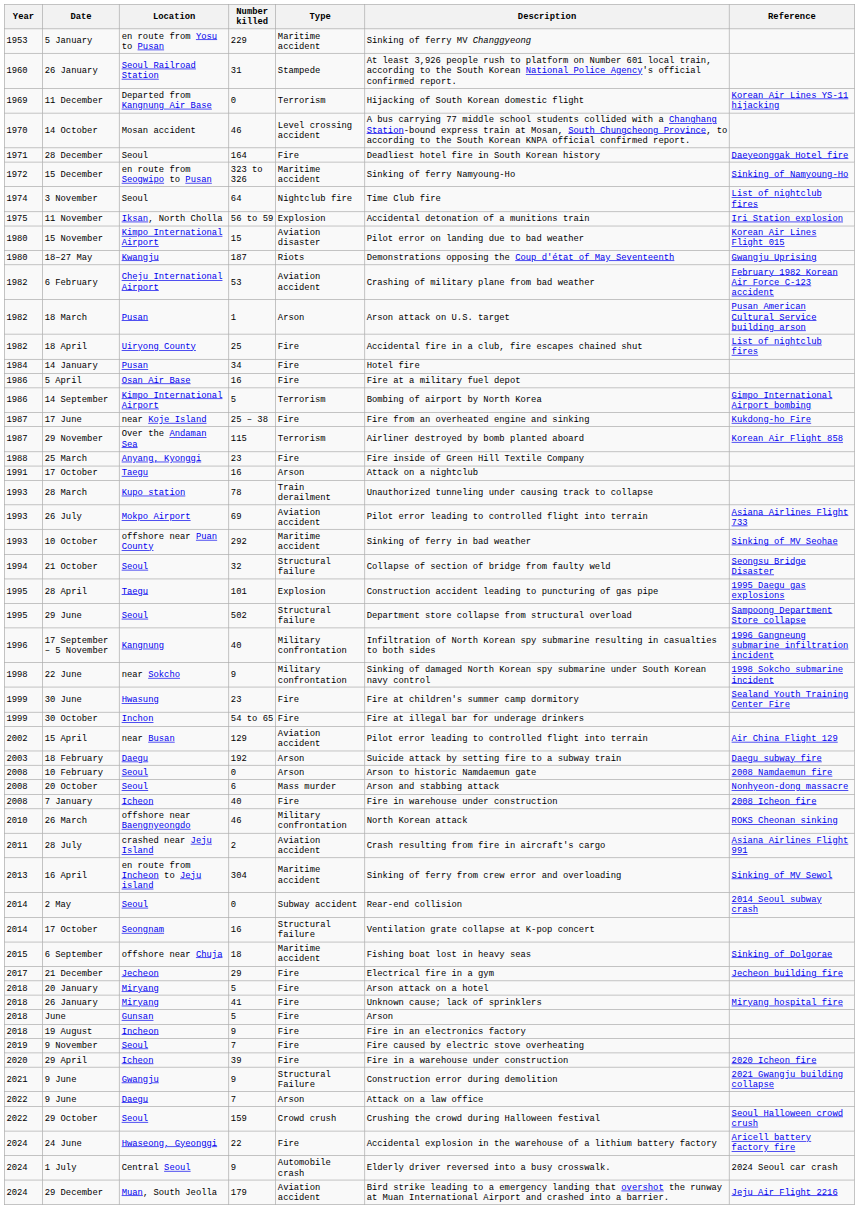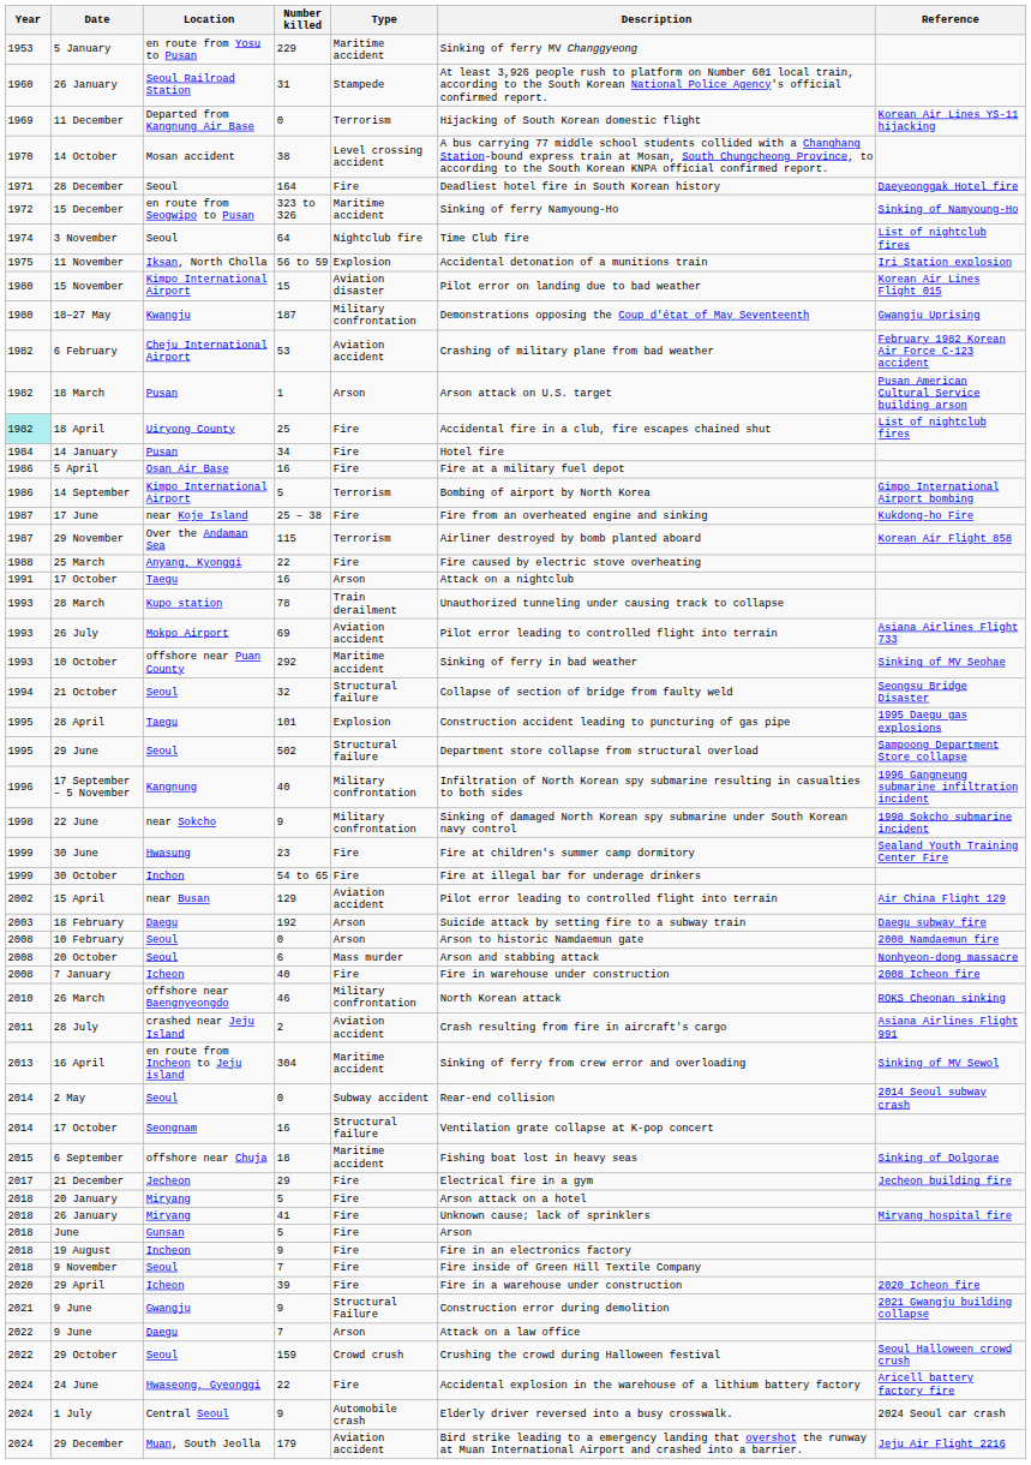14 October | Number killed: 46 -> 38
18–27 May | Type: Riots -> Military confrontation
18 April | Year: no background -> paleturquoise background
25 March | Number killed: 23 -> 22
25 March | Description: Fire inside of Green Hill Textile Company -> Fire caused by electric stove overheating
9 November | Year: 2019 -> 2018
9 November | Description: Fire caused by electric stove overheating -> Fire inside of Green Hill Textile Company
